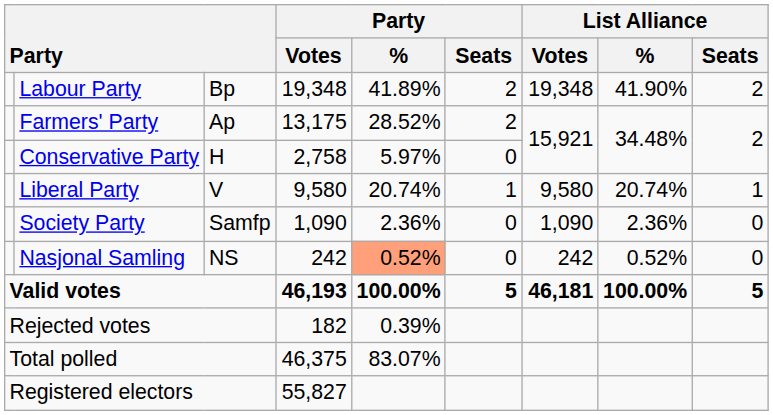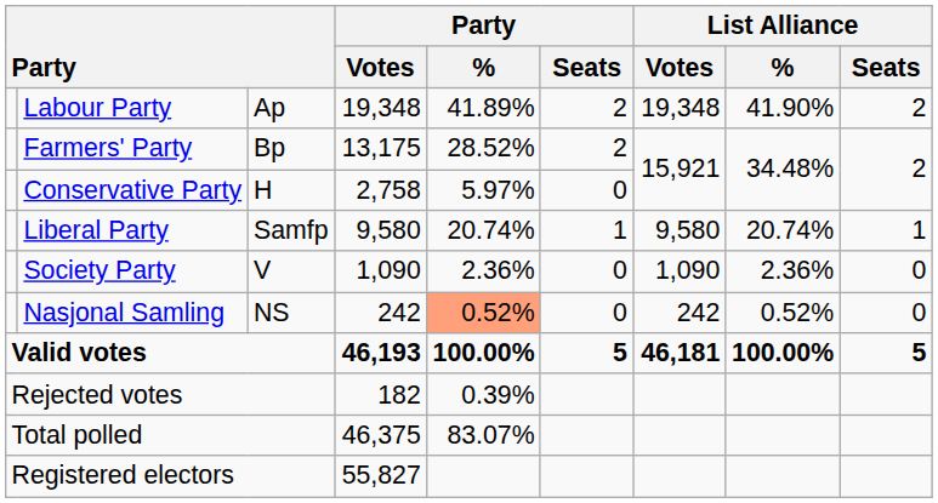Labour Party | column 3: Bp -> Ap
Farmers' Party | column 3: Ap -> Bp
Liberal Party | column 3: V -> Samfp
Society Party | column 3: Samfp -> V
